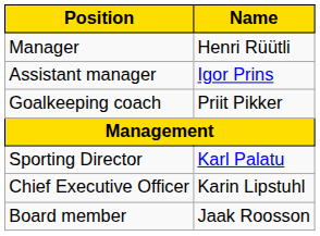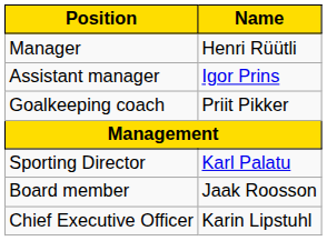rows swapped: Board member <-> Chief Executive Officer
